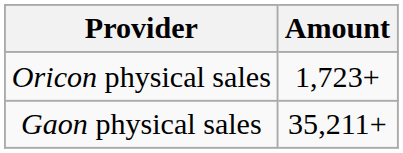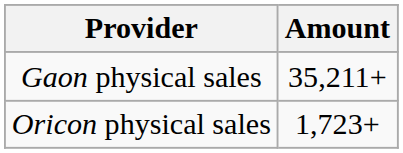rows swapped: Gaon physical sales <-> Oricon physical sales
